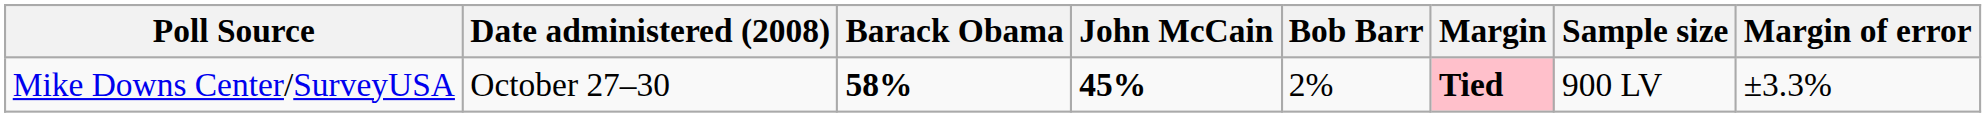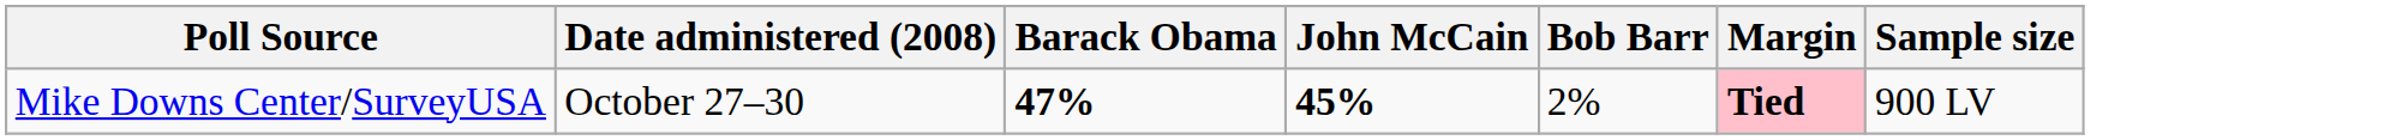- column: Margin of error | ±3.3%
Mike Downs Center/SurveyUSA | Barack Obama: 58% -> 47%
